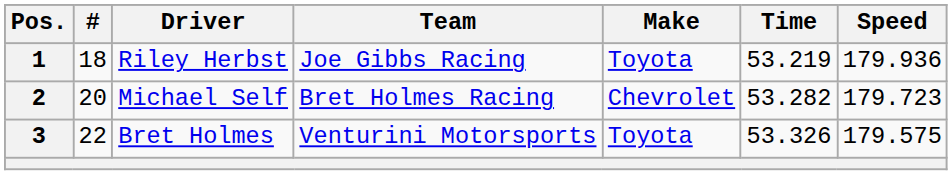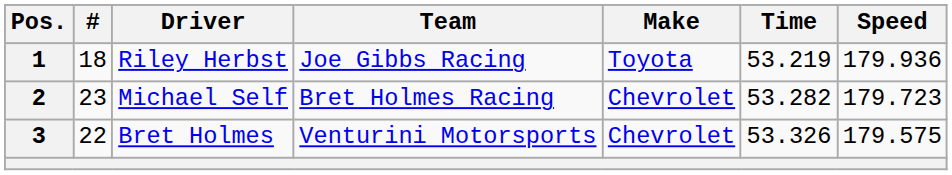2 | #: 20 -> 23
3 | Make: Toyota -> Chevrolet
